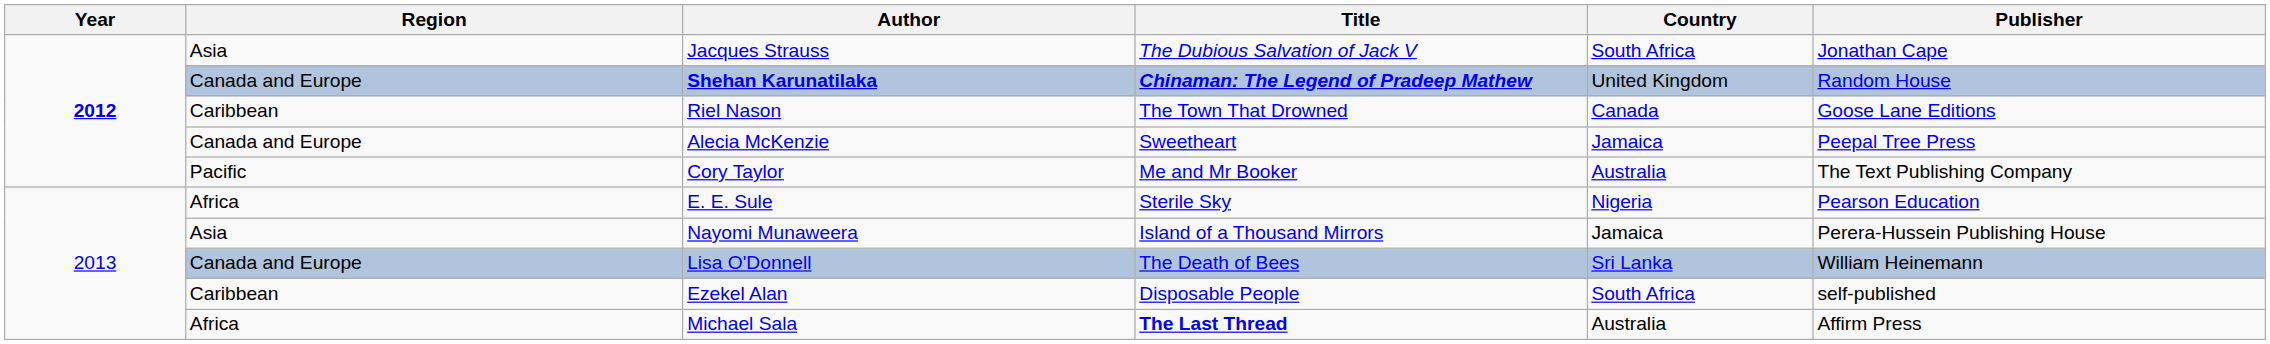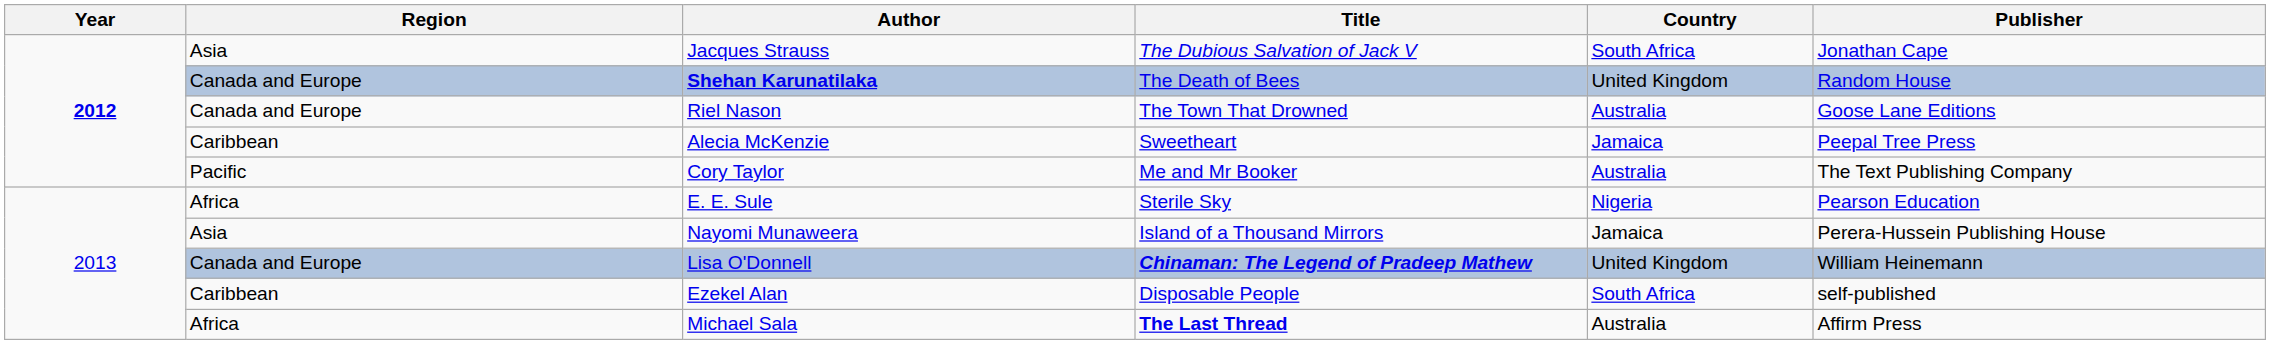Shehan Karunatilaka | Title: Chinaman: The Legend of Pradeep Mathew -> The Death of Bees
Riel Nason | Region: Caribbean -> Canada and Europe
Riel Nason | Country: Canada -> Australia
Alecia McKenzie | Region: Canada and Europe -> Caribbean
Lisa O'Donnell | Title: The Death of Bees -> Chinaman: The Legend of Pradeep Mathew
Lisa O'Donnell | Country: Sri Lanka -> United Kingdom
